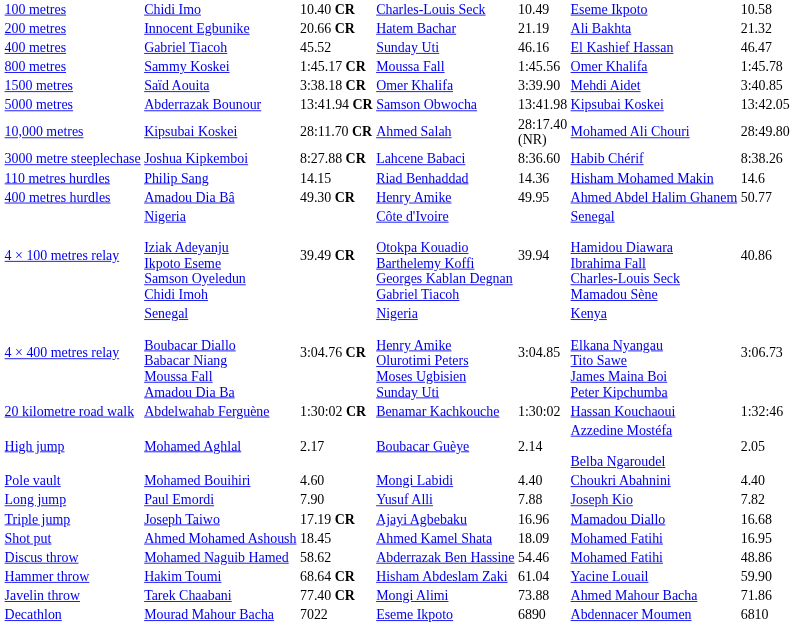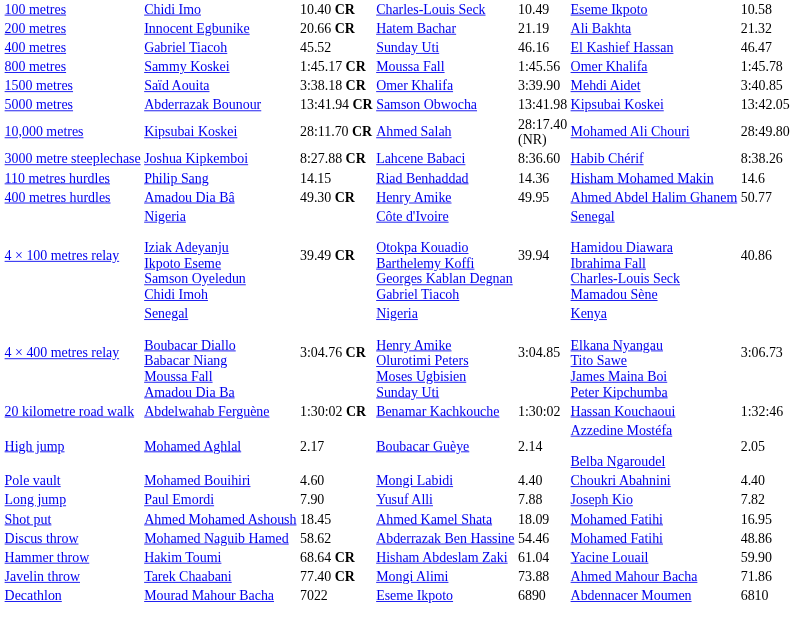- row: Triple jump | Joseph Taiwo | 17.19 CR | Ajayi Agbebaku | 16.96 | Mamadou Diallo | 16.68
